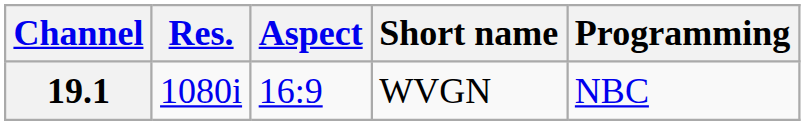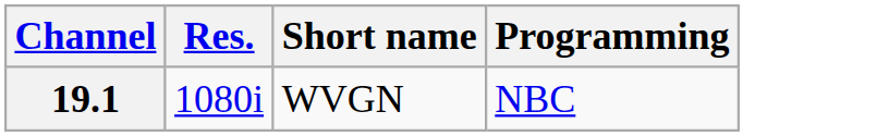- column: Aspect | 16:9
